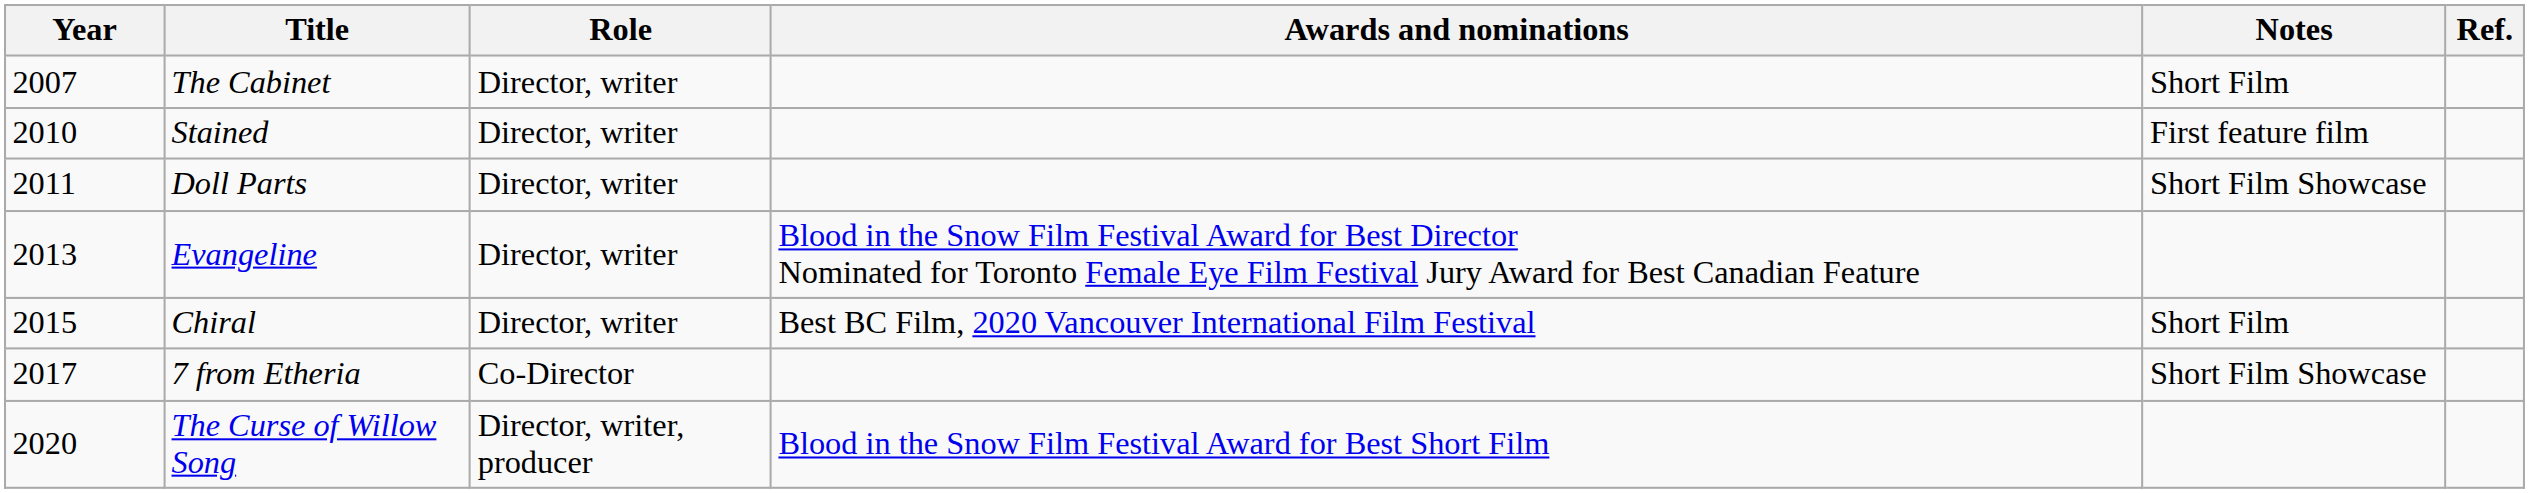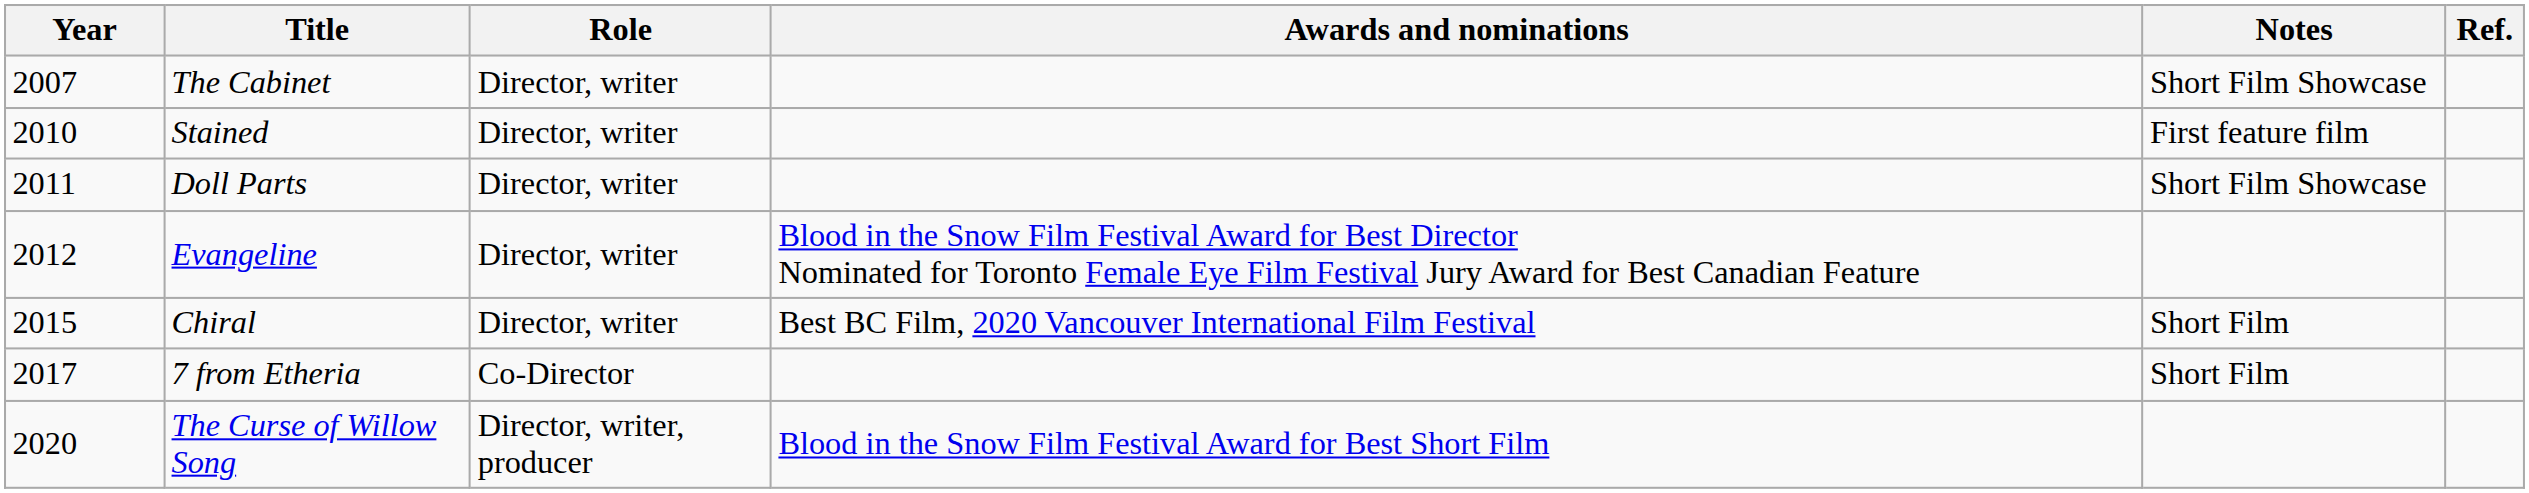The Cabinet | Notes: Short Film -> Short Film Showcase
Evangeline | Year: 2013 -> 2012
7 from Etheria | Notes: Short Film Showcase -> Short Film
